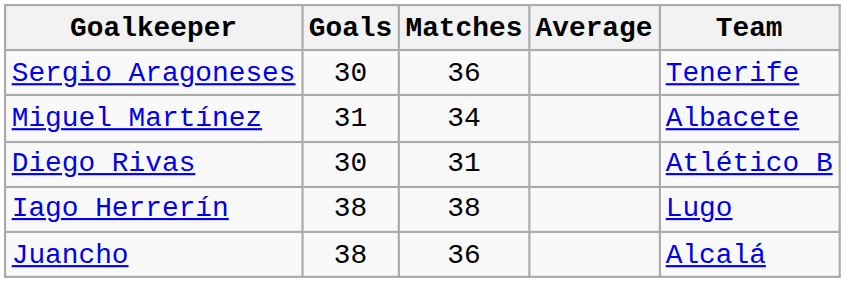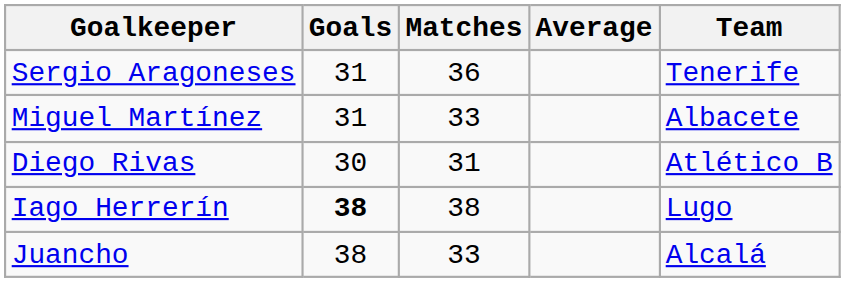Sergio Aragoneses | Goals: 30 -> 31
Miguel Martínez | Matches: 34 -> 33
Iago Herrerín | Goals: normal -> bold
Juancho | Matches: 36 -> 33
